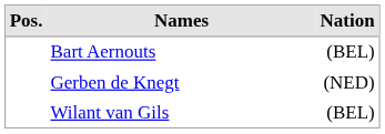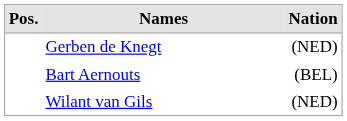rows swapped: Gerben de Knegt <-> Bart Aernouts
Wilant van Gils | Nation: (BEL) -> (NED)
